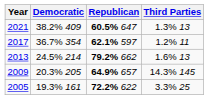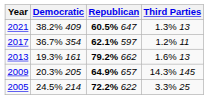2013 | Democratic: 24.5% 214 -> 19.3% 161
2005 | Democratic: 19.3% 161 -> 24.5% 214
